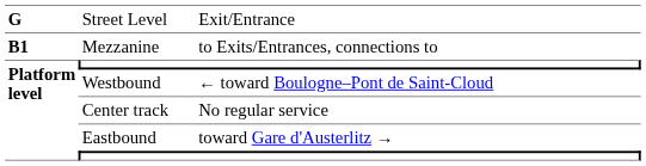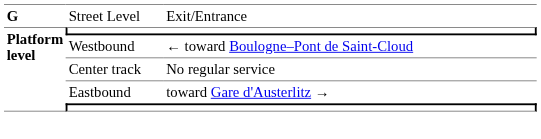- row: B1 | Mezzanine | to Exits/Entrances, connections to
